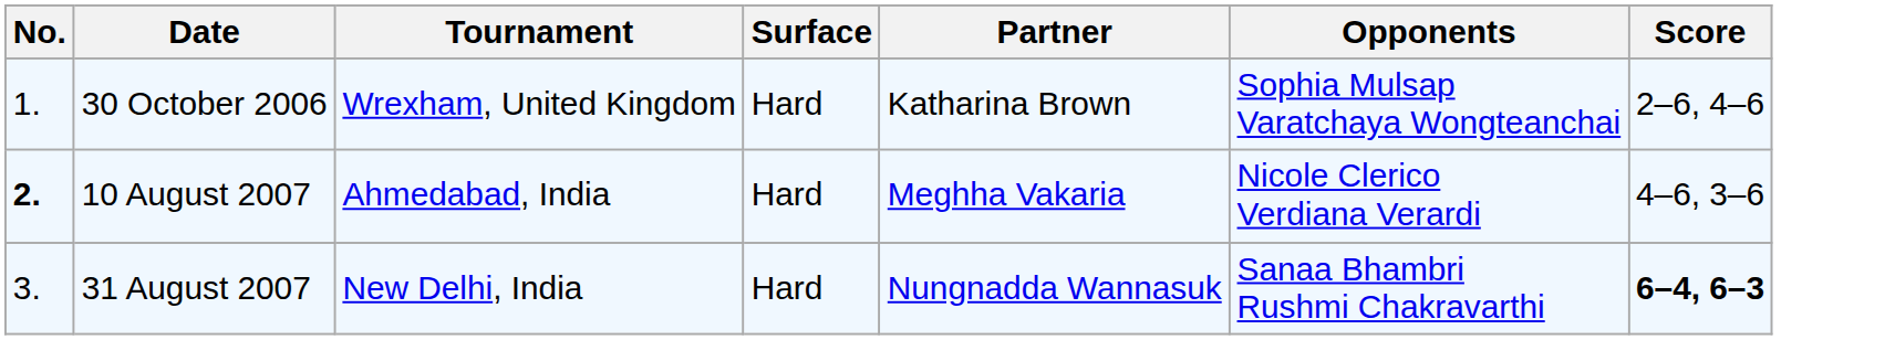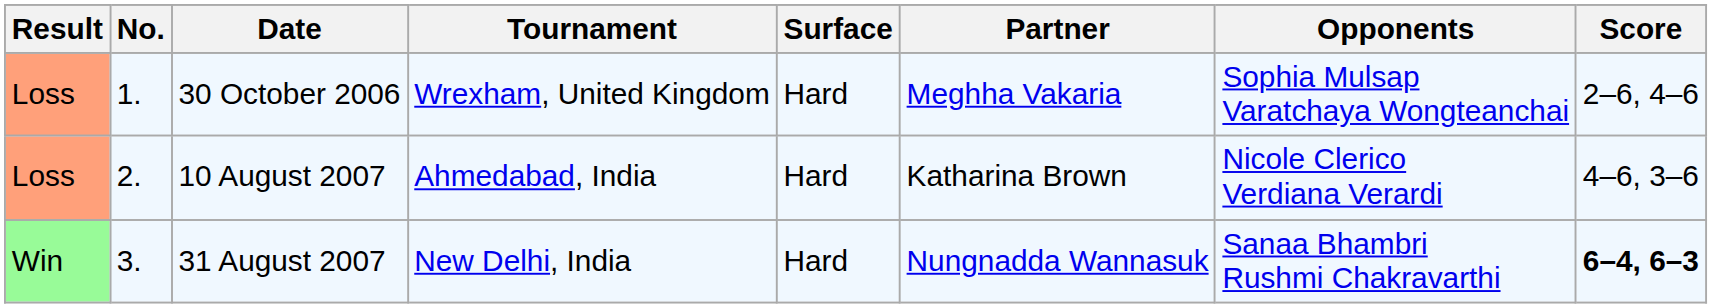+ column: Result | Loss | Loss | Win
30 October 2006 | Partner: Katharina Brown -> Meghha Vakaria
10 August 2007 | No.: bold -> normal
10 August 2007 | Partner: Meghha Vakaria -> Katharina Brown
